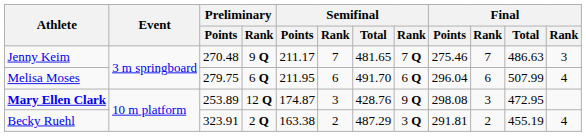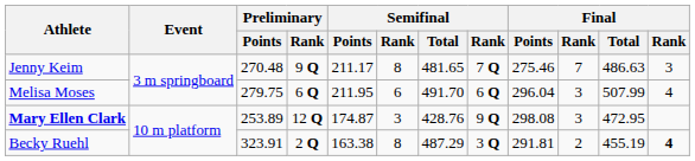Jenny Keim | column 6: 7 -> 8
Melisa Moses | column 10: 6 -> 3
Becky Ruehl | column 6: 2 -> 8
Becky Ruehl | column 12: normal -> bold
